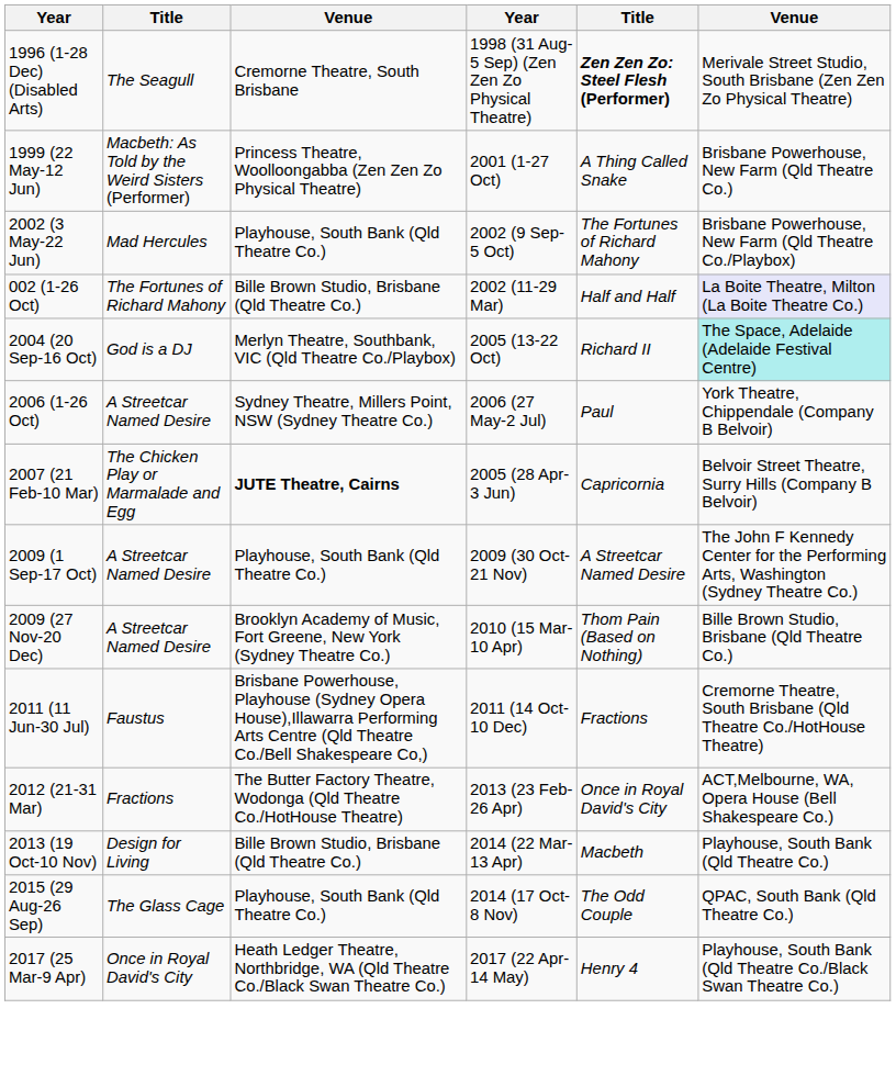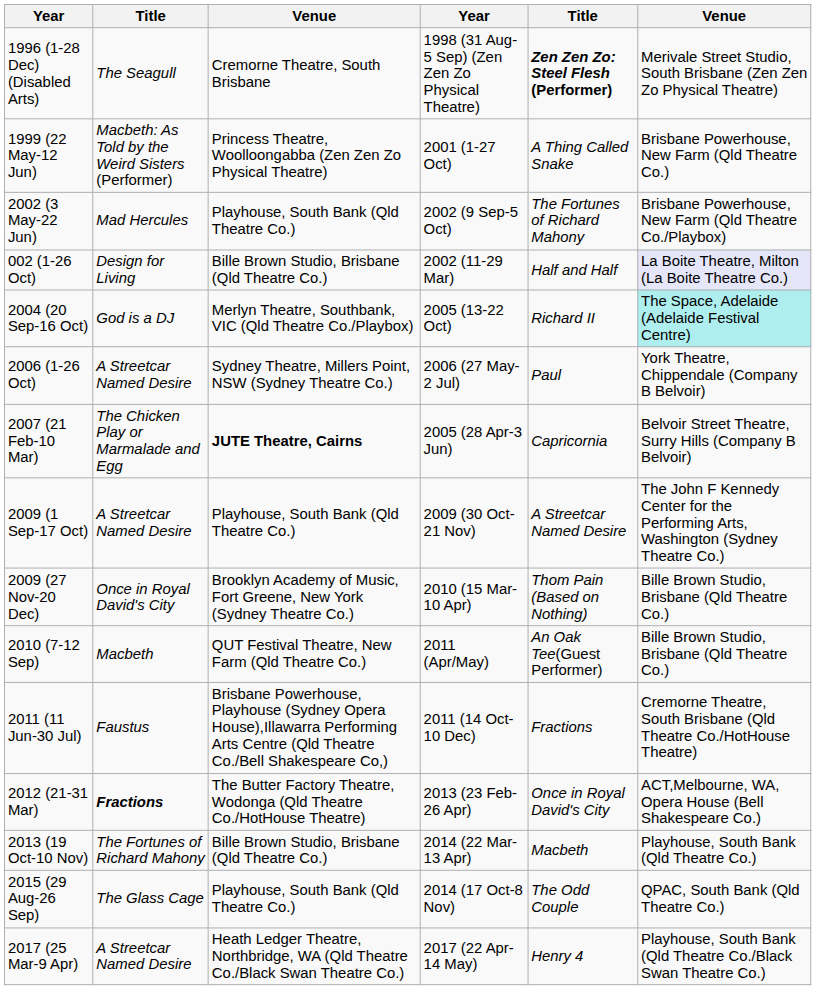002 (1-26 Oct) | column 2: The Fortunes of Richard Mahony -> Design for Living
2009 (27 Nov-20 Dec) | column 2: A Streetcar Named Desire -> Once in Royal David's City
+ row: 2010 (7-12 Sep) | Macbeth | QUT Festival Theatre, New Farm (Qld Theatre Co.) | 2011 (Apr/May) | An Oak Tee(Guest Performer) | Bille Brown Studio, Brisbane (Qld Theatre Co.)
2012 (21-31 Mar) | column 2: normal -> bold
2013 (19 Oct-10 Nov) | column 2: Design for Living -> The Fortunes of Richard Mahony
2017 (25 Mar-9 Apr) | column 2: Once in Royal David's City -> A Streetcar Named Desire
